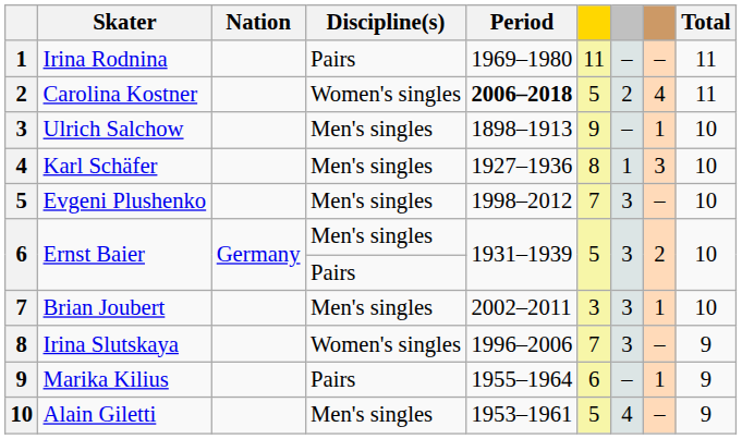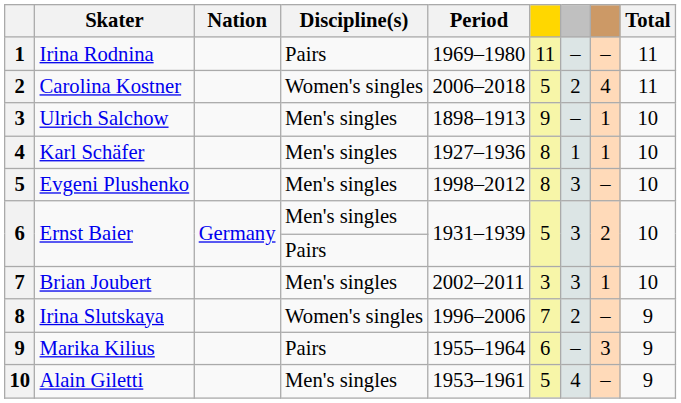Carolina Kostner | Period: bold -> normal
Karl Schäfer | column 8: 3 -> 1
Evgeni Plushenko | column 6: 7 -> 8
Irina Slutskaya | column 7: 3 -> 2
Marika Kilius | column 8: 1 -> 3
